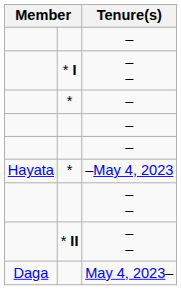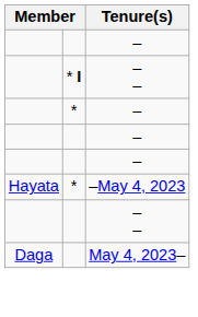- row: * II | – –
